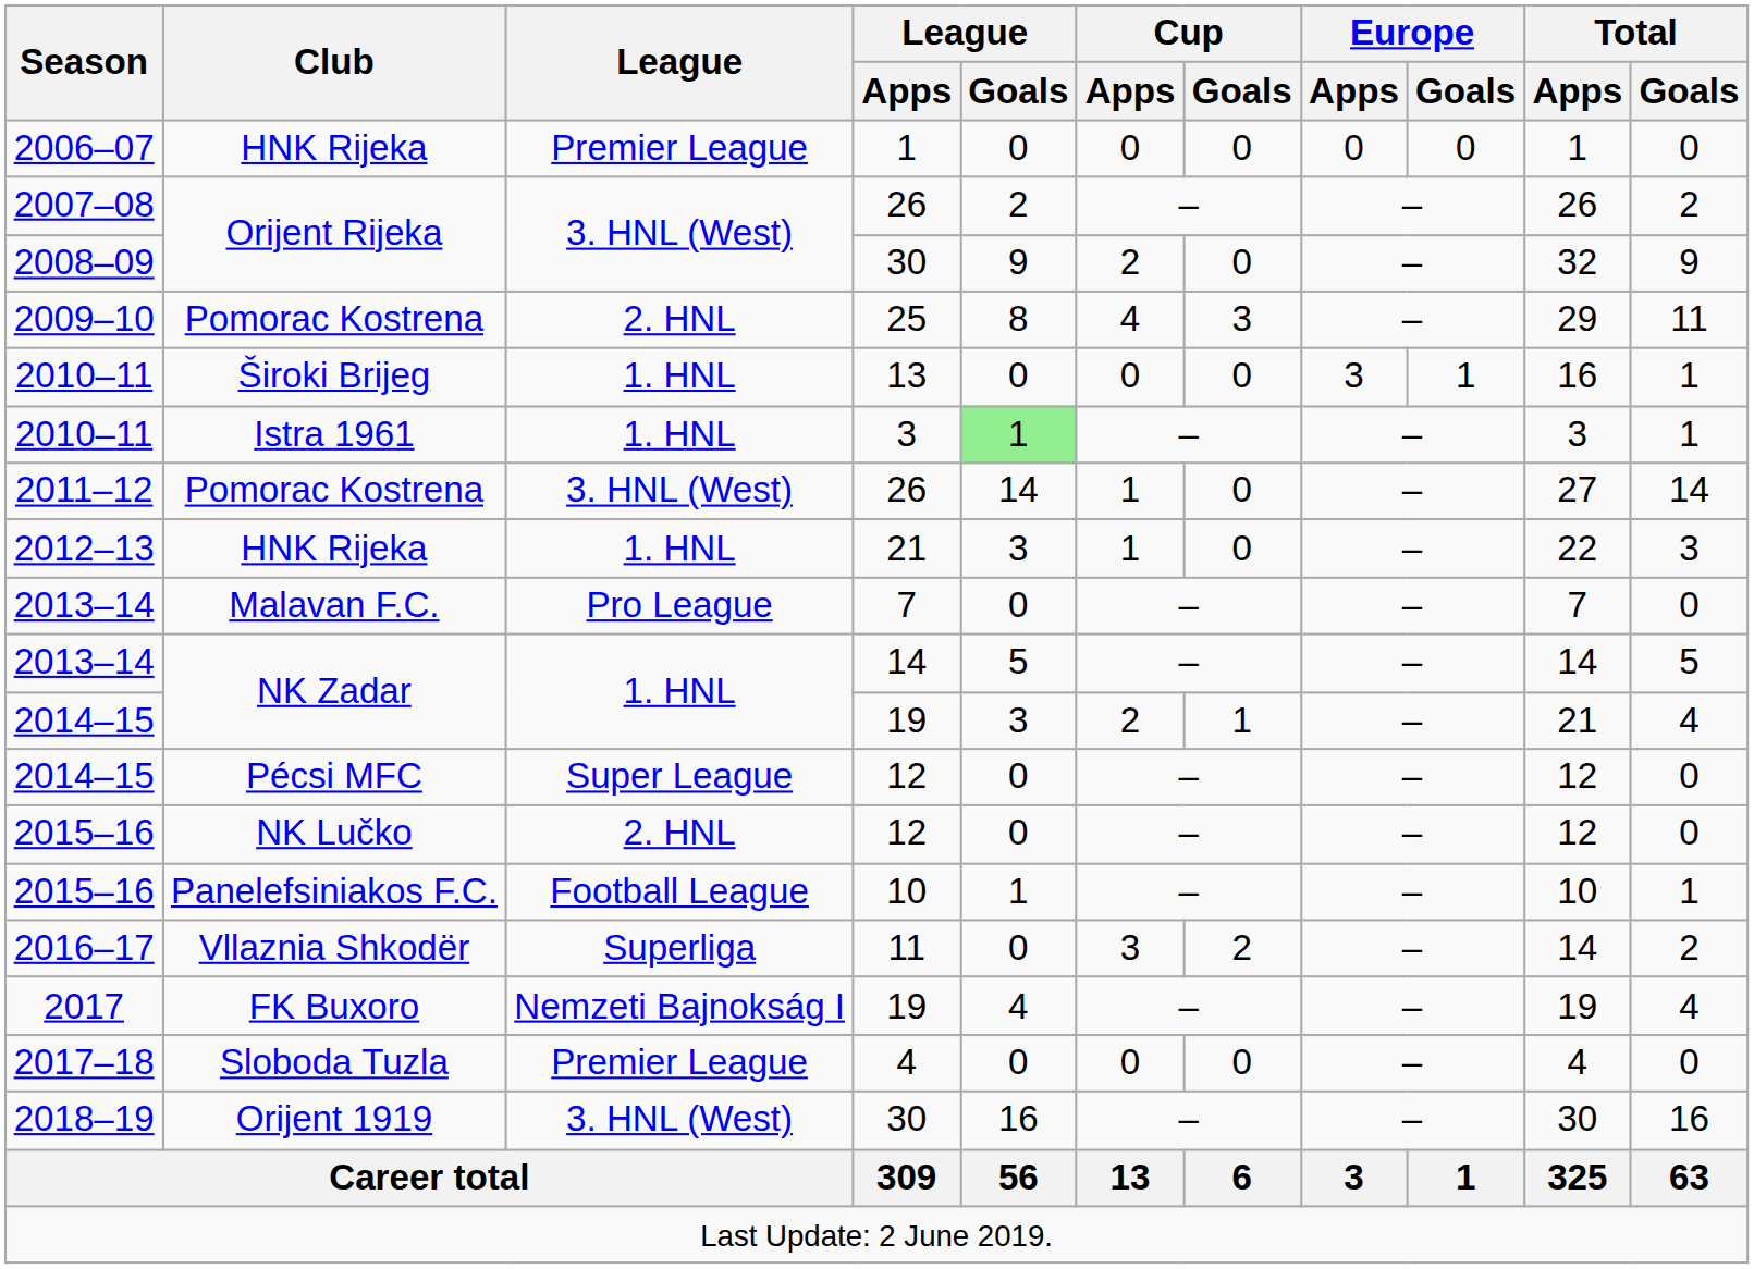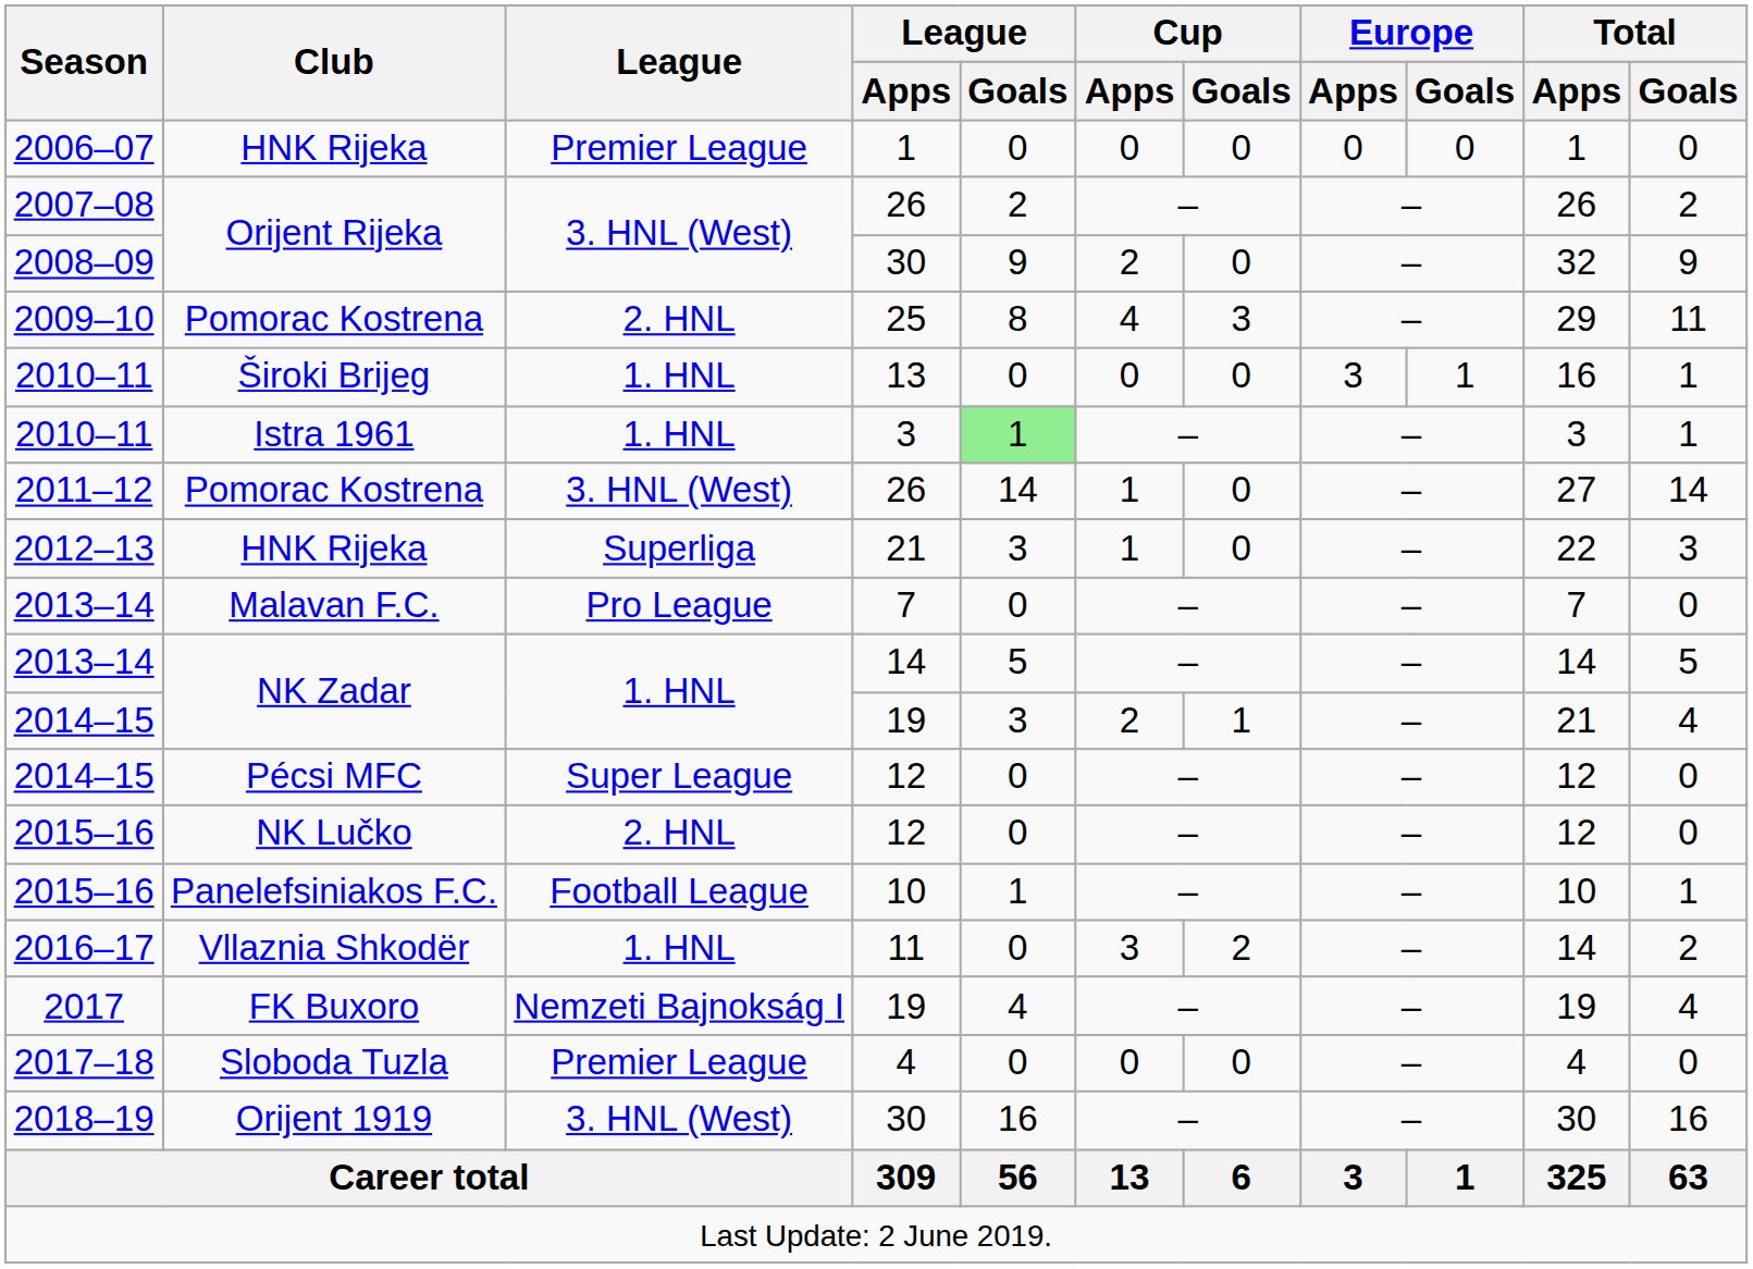2012–13 | League: 1. HNL -> Superliga
2016–17 | League: Superliga -> 1. HNL
